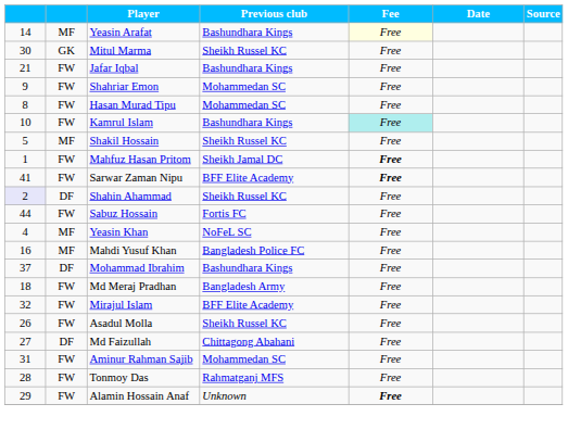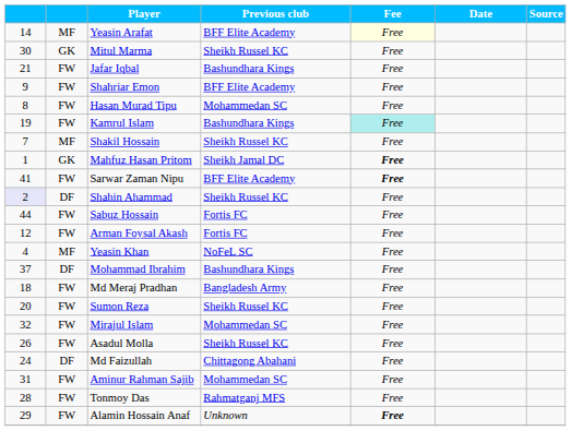Yeasin Arafat | Previous club: Bashundhara Kings -> BFF Elite Academy
Shahriar Emon | Previous club: Mohammedan SC -> BFF Elite Academy
Kamrul Islam | column 1: 10 -> 19
Shakil Hossain | column 1: 5 -> 7
Mahfuz Hasan Pritom | column 2: FW -> GK
+ row: 12 | FW | Arman Foysal Akash | Fortis FC | Free
- row: 16 | MF | Mahdi Yusuf Khan | Bangladesh Police FC | Free
+ row: 20 | FW | Sumon Reza | Sheikh Russel KC | Free
Mirajul Islam | Previous club: BFF Elite Academy -> Mohammedan SC
Md Faizullah | column 1: 27 -> 24
